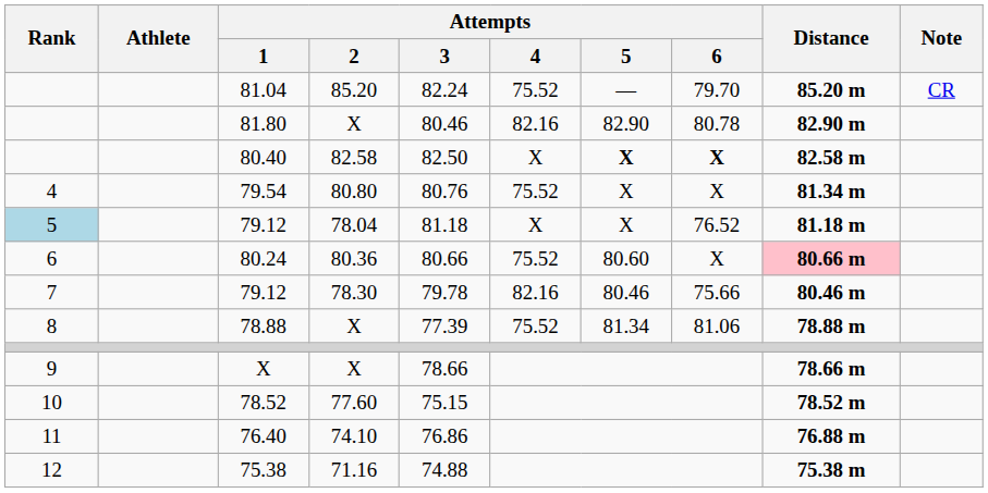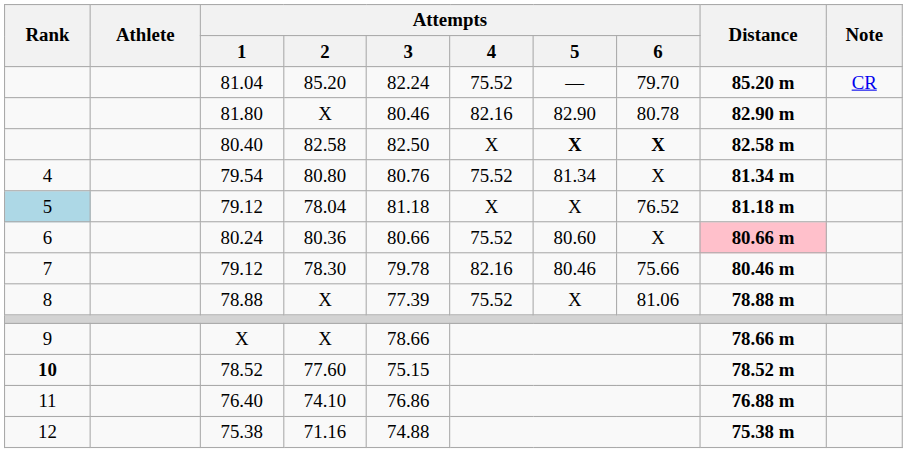79.54 | Attempts / 5: X -> 81.34
78.88 | Attempts / 5: 81.34 -> X
78.52 | Rank: normal -> bold
